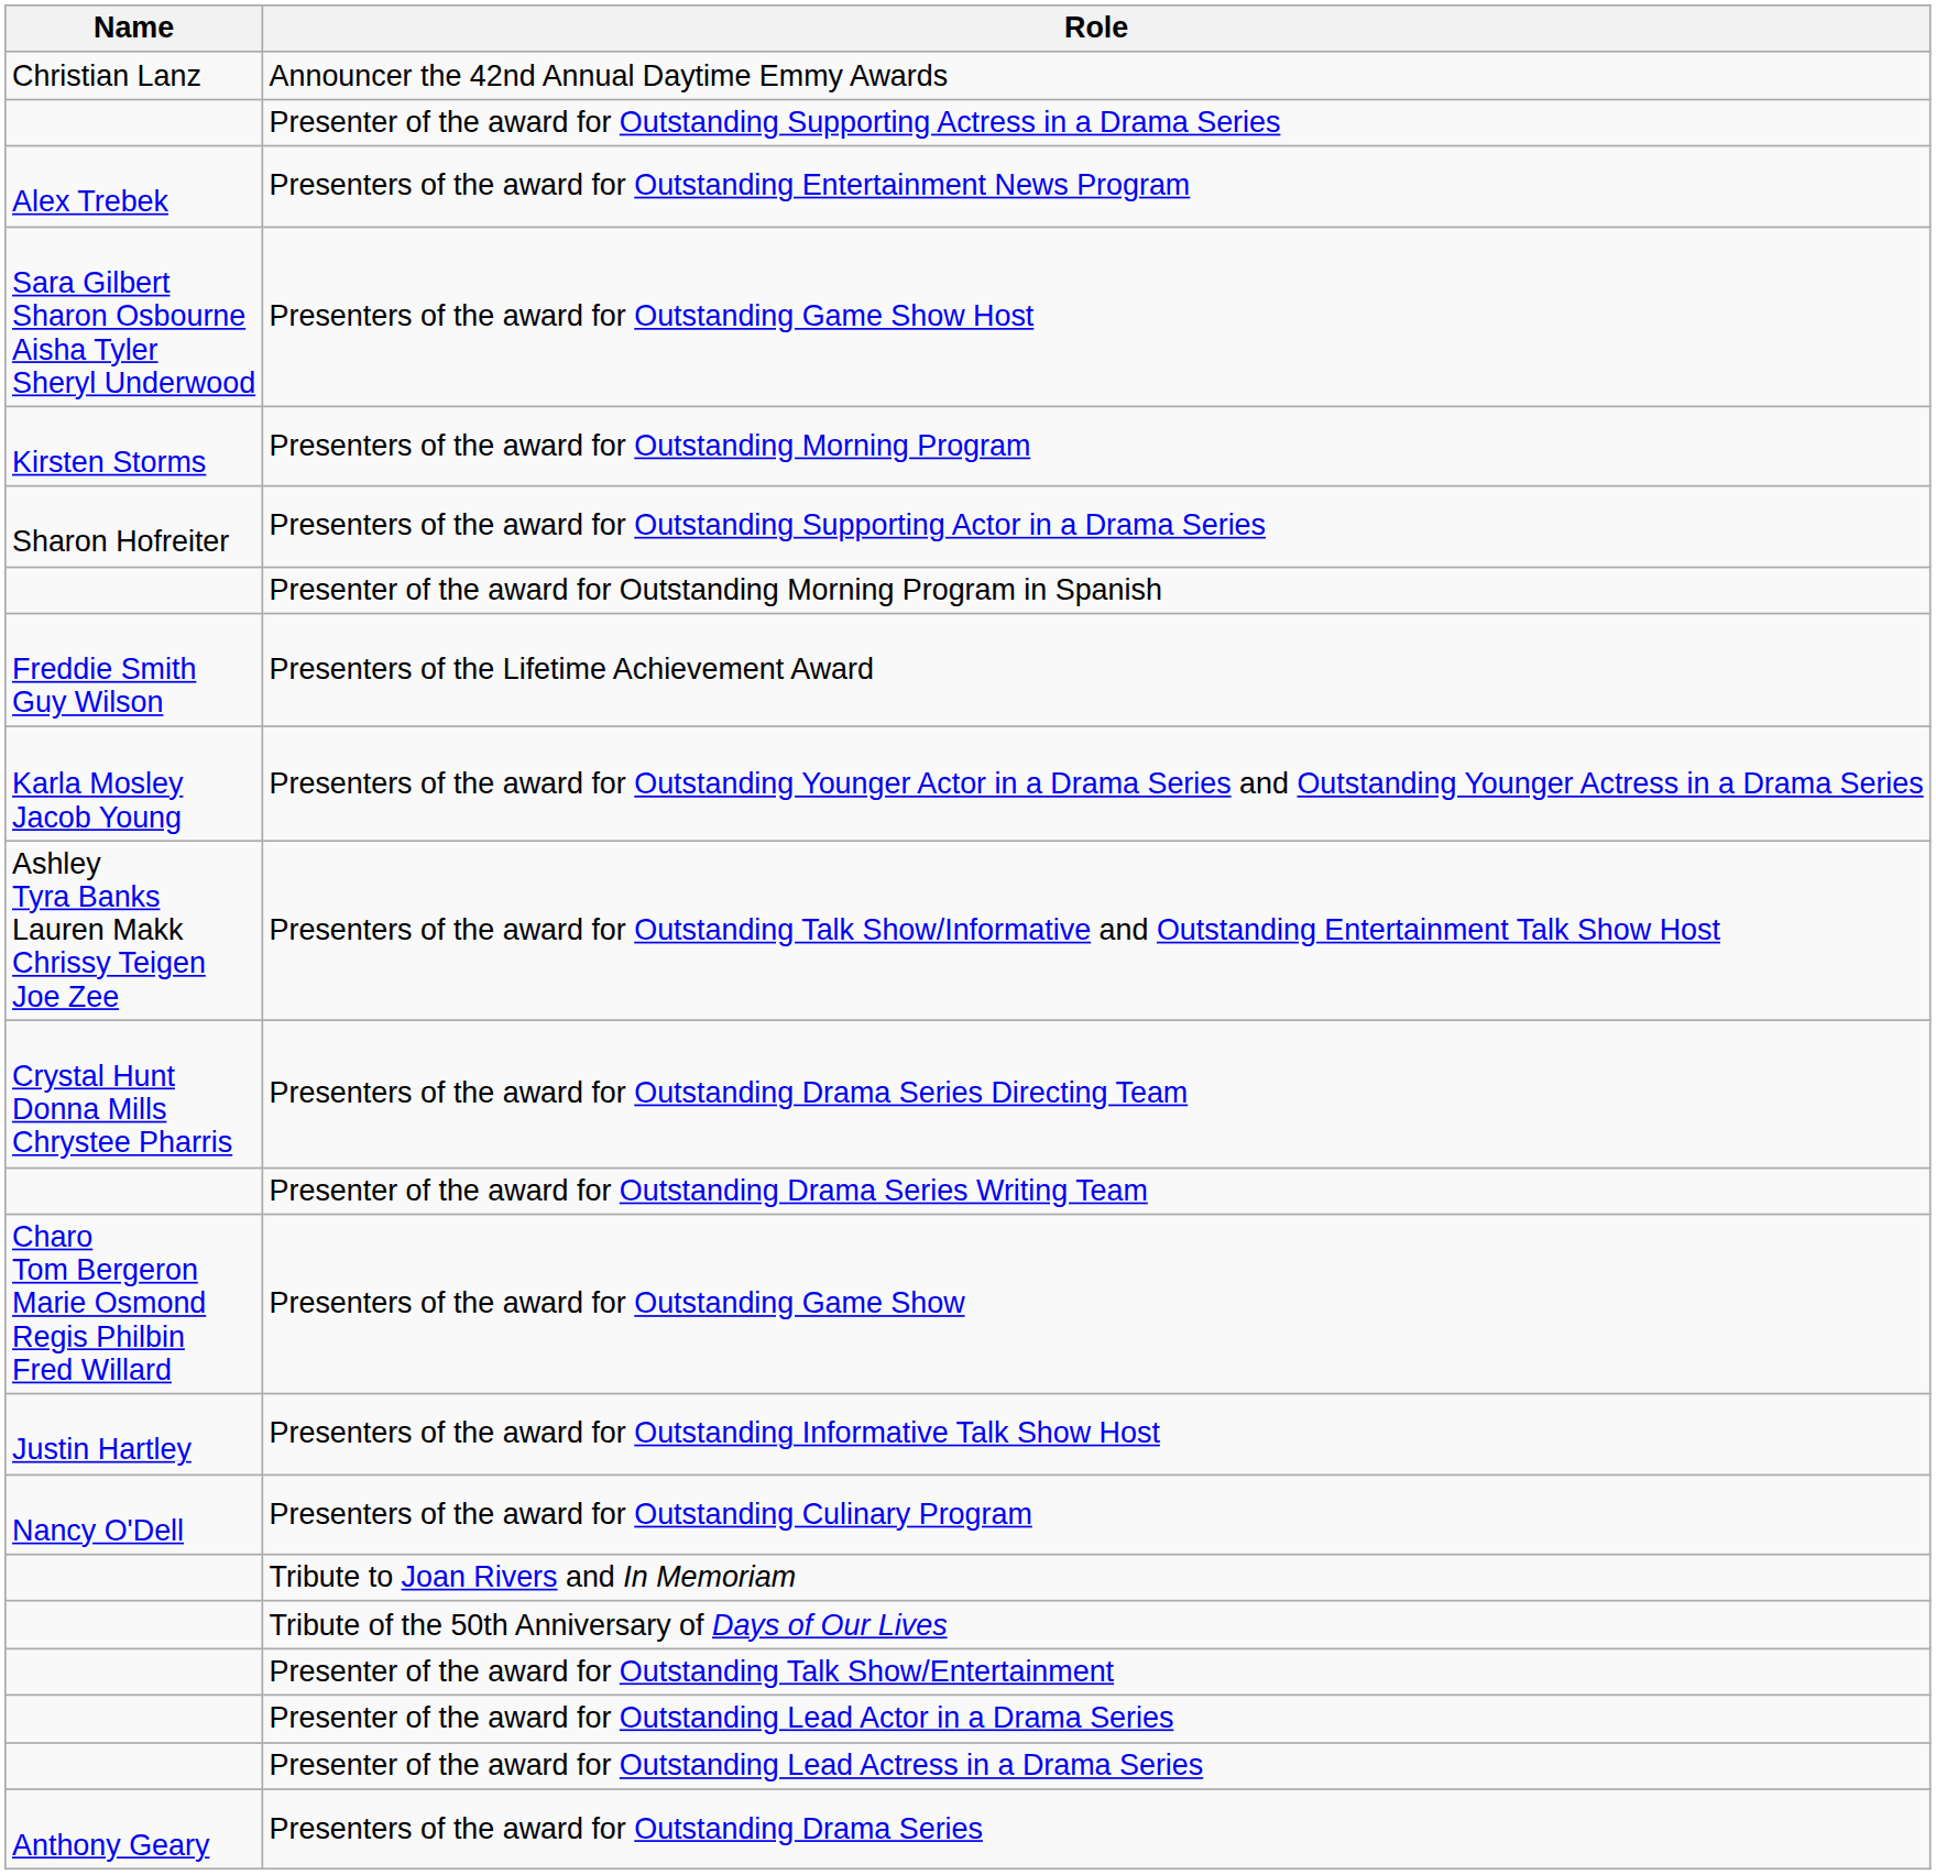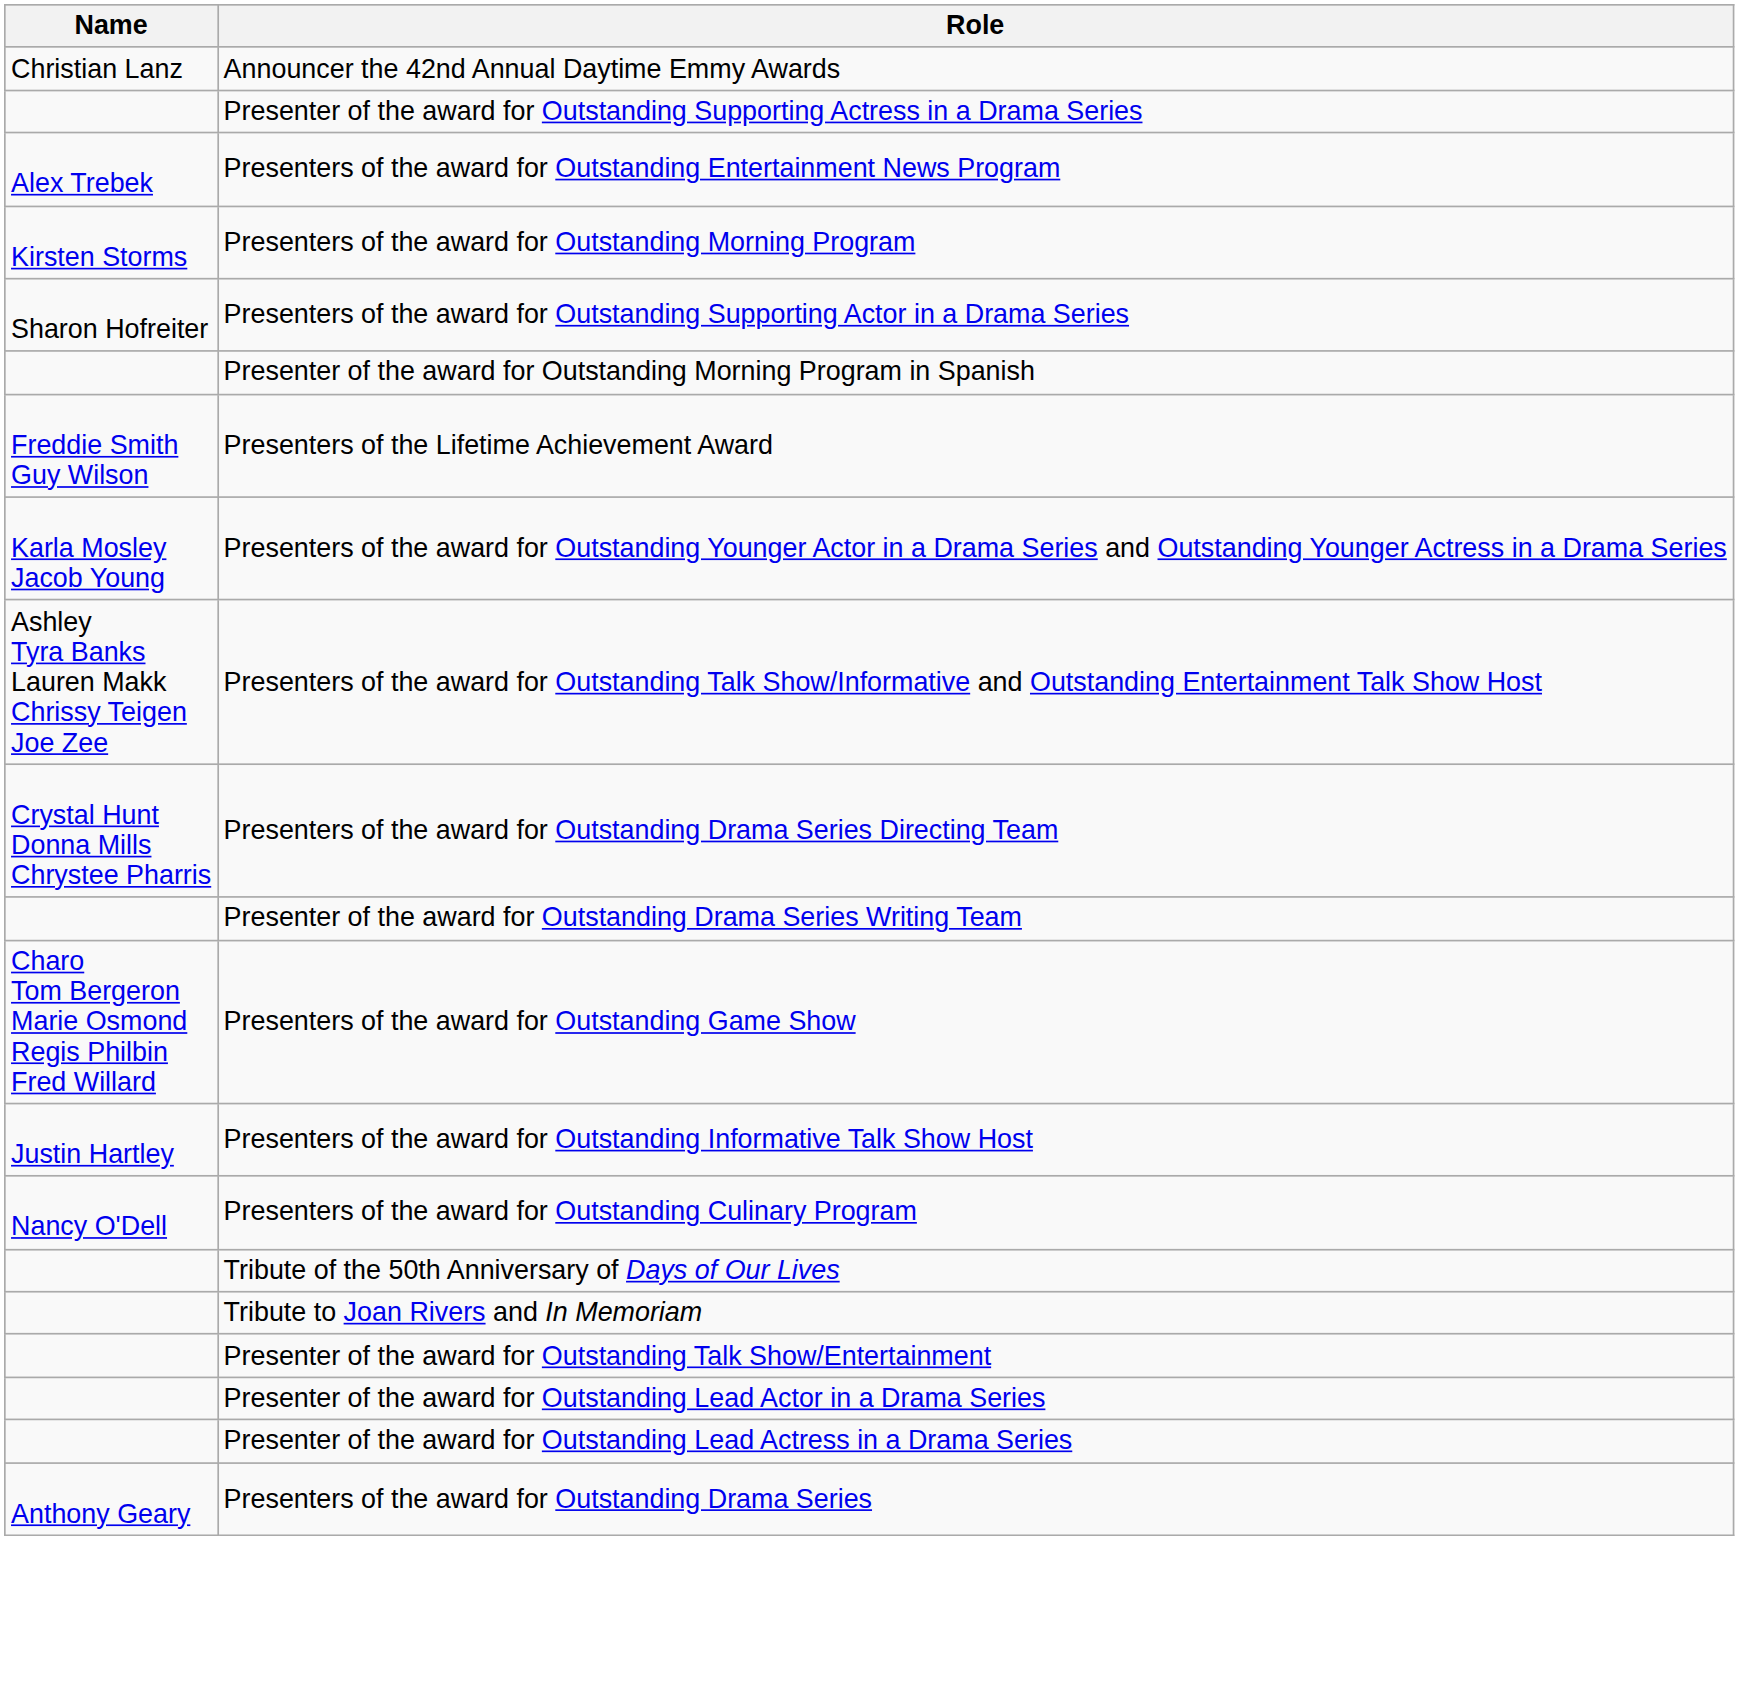- row: Sara Gilbert Sharon Osbourne Aisha Tyler Sheryl Underwood | Presenters of the award for Outstanding Game Show Host
rows swapped: Tribute of the 50th Anniversary of Days of Our Lives <-> Tribute to Joan Rivers and In Memoriam
